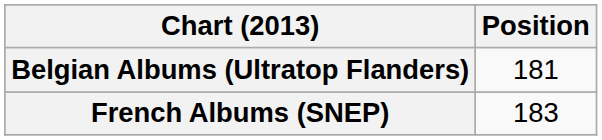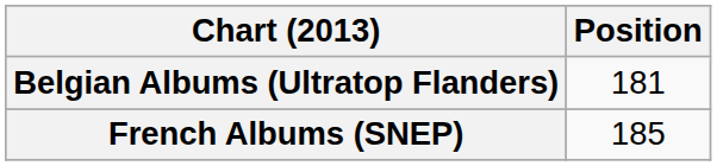French Albums (SNEP) | Position: 183 -> 185
